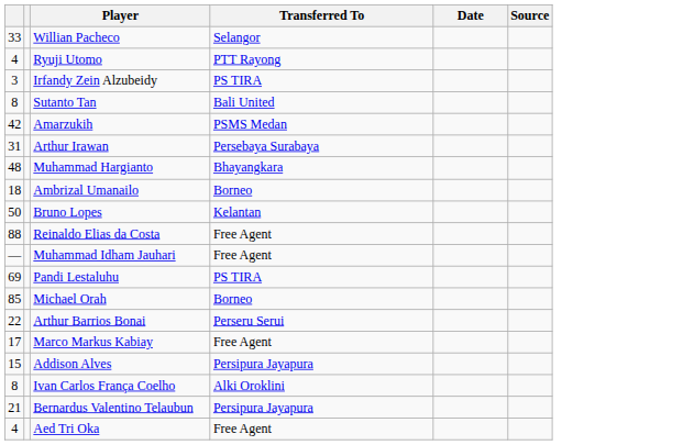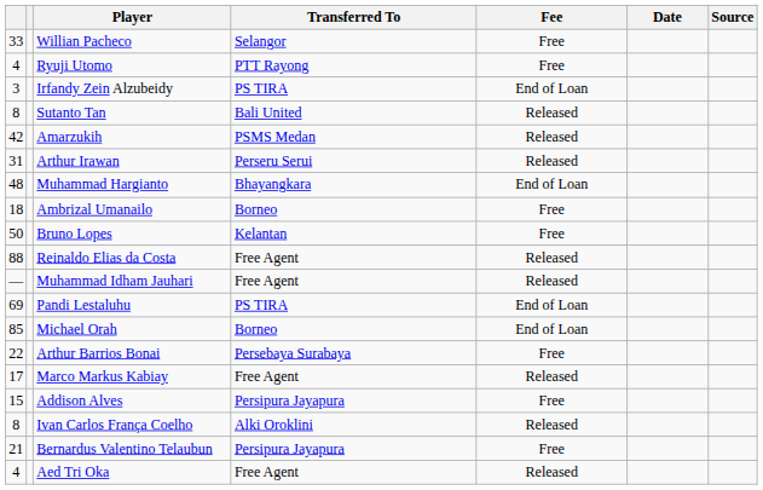+ column: Fee | Free | Free | End of Loan | Released | Released | Released | End of Loan | Free | Free | Released | Released | End of Loan | End of Loan | Free | Released | Free | Released | Free | Released
Arthur Irawan | Transferred To: Persebaya Surabaya -> Perseru Serui
Arthur Barrios Bonai | Transferred To: Perseru Serui -> Persebaya Surabaya
